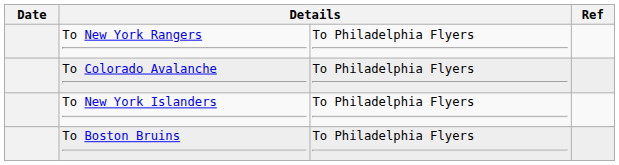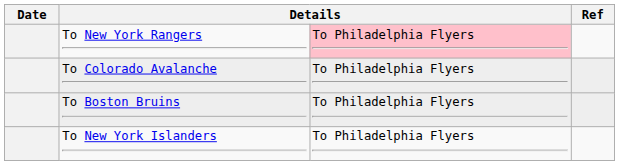To New York Rangers | column 3: no background -> pink background
rows swapped: To New York Islanders <-> To Boston Bruins
